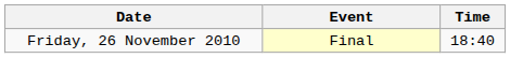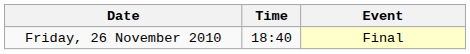columns swapped: Time <-> Event
